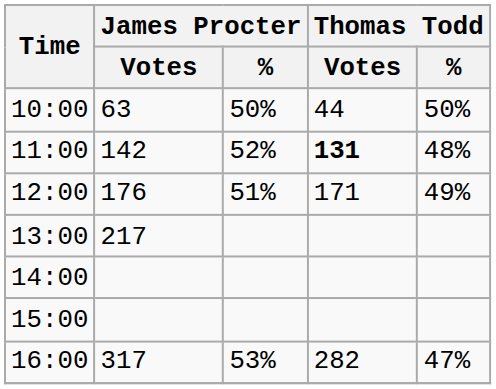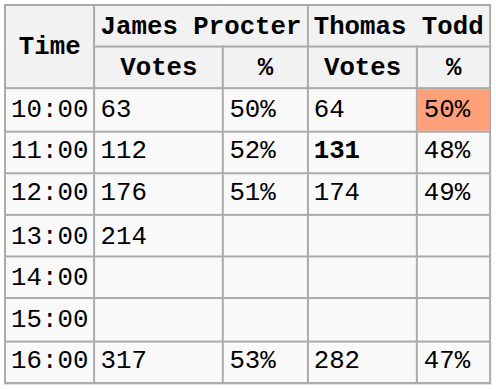10:00 | Thomas Todd / Votes: 44 -> 64
10:00 | Thomas Todd / %: no background -> lightsalmon background
11:00 | James Procter / Votes: 142 -> 112
12:00 | Thomas Todd / Votes: 171 -> 174
13:00 | James Procter / Votes: 217 -> 214
